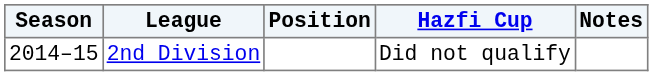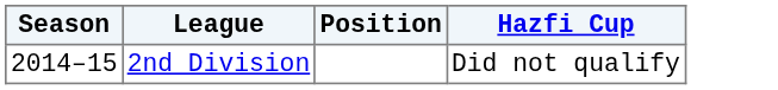- column: Notes
